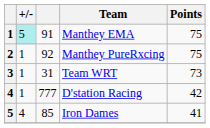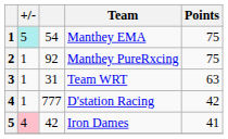Manthey EMA | column 3: 91 -> 54
Team WRT | Points: 73 -> 63
Iron Dames | +/-: no background -> pink background
Iron Dames | column 3: 85 -> 42
